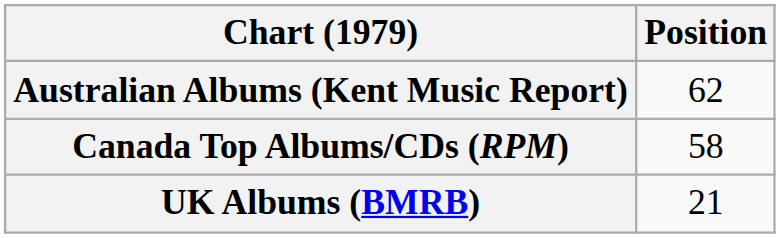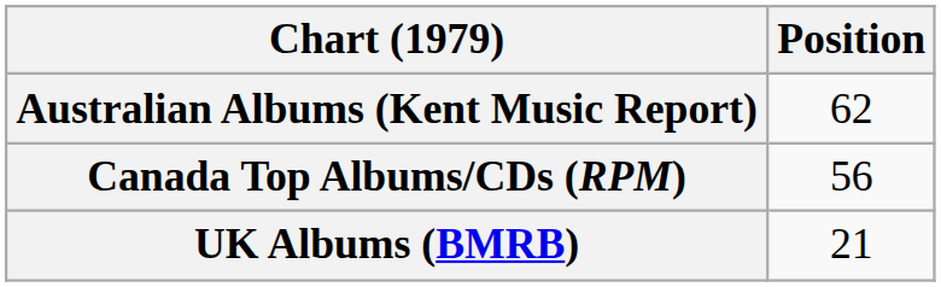Canada Top Albums/CDs (RPM) | Position: 58 -> 56
